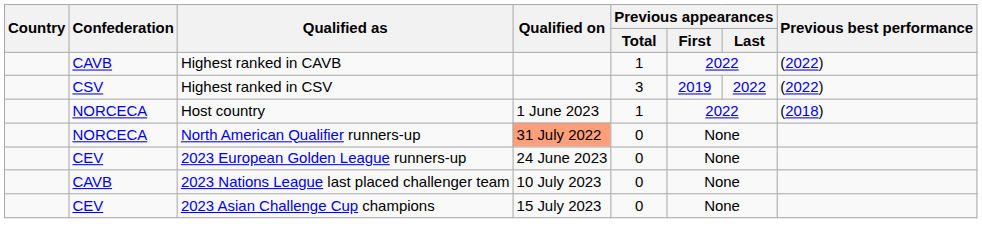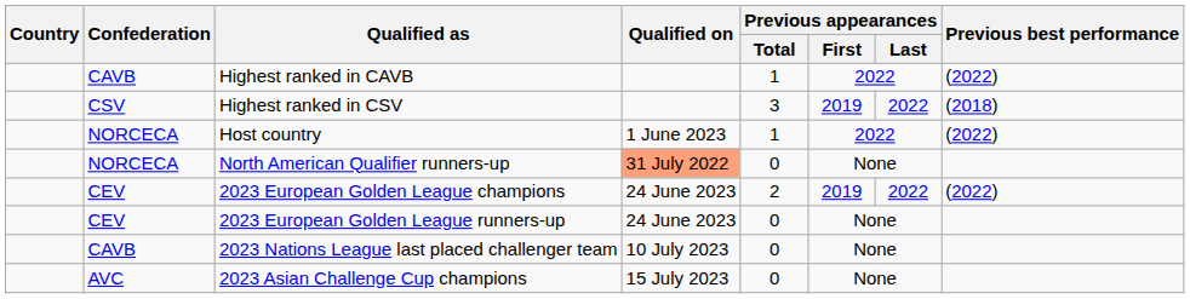Highest ranked in CSV | Previous best performance: (2022) -> (2018)
Host country | Previous best performance: (2018) -> (2022)
+ row: CEV | 2023 European Golden League champions | 24 June 2023 | 2 | 2019 | 2022 | (2022)
2023 Asian Challenge Cup champions | Confederation: CEV -> AVC
